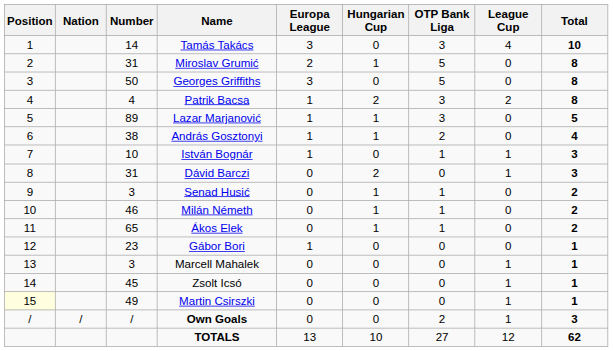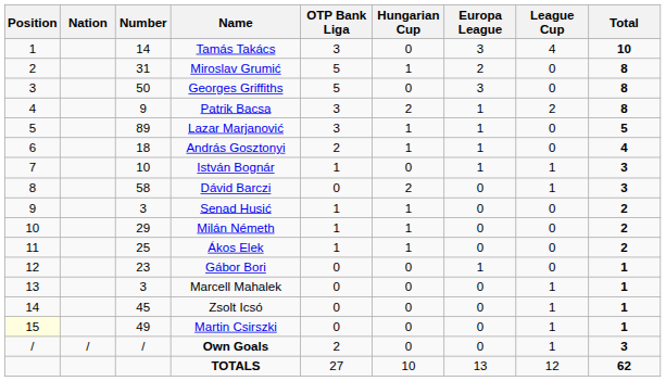columns swapped: OTP Bank Liga <-> Europa League
Patrik Bacsa | Number: 4 -> 9
András Gosztonyi | Number: 38 -> 18
Dávid Barczi | Number: 31 -> 58
Milán Németh | Number: 46 -> 29
Ákos Elek | Number: 65 -> 25
